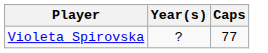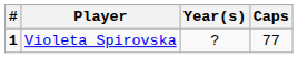+ column: # | 1
